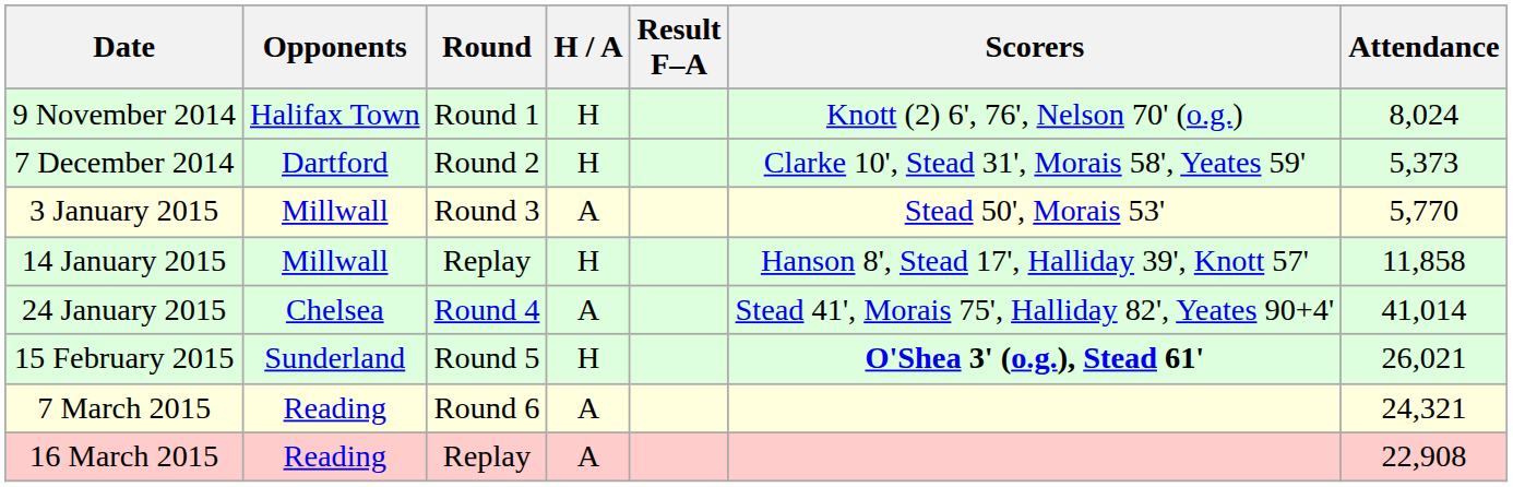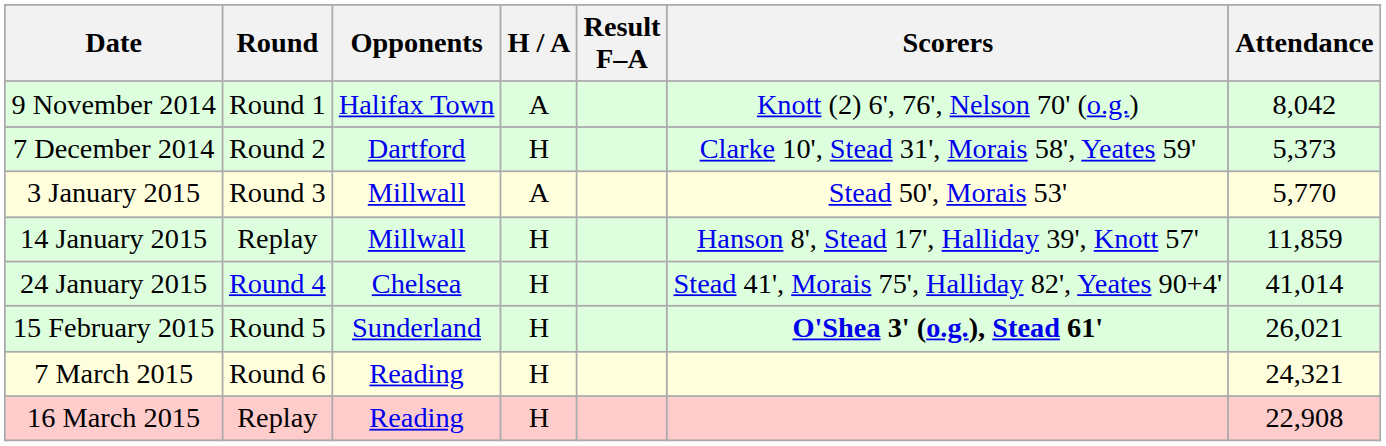columns swapped: Round <-> Opponents
9 November 2014 | H / A: H -> A
9 November 2014 | Attendance: 8,024 -> 8,042
14 January 2015 | Attendance: 11,858 -> 11,859
24 January 2015 | H / A: A -> H
7 March 2015 | H / A: A -> H
16 March 2015 | H / A: A -> H
